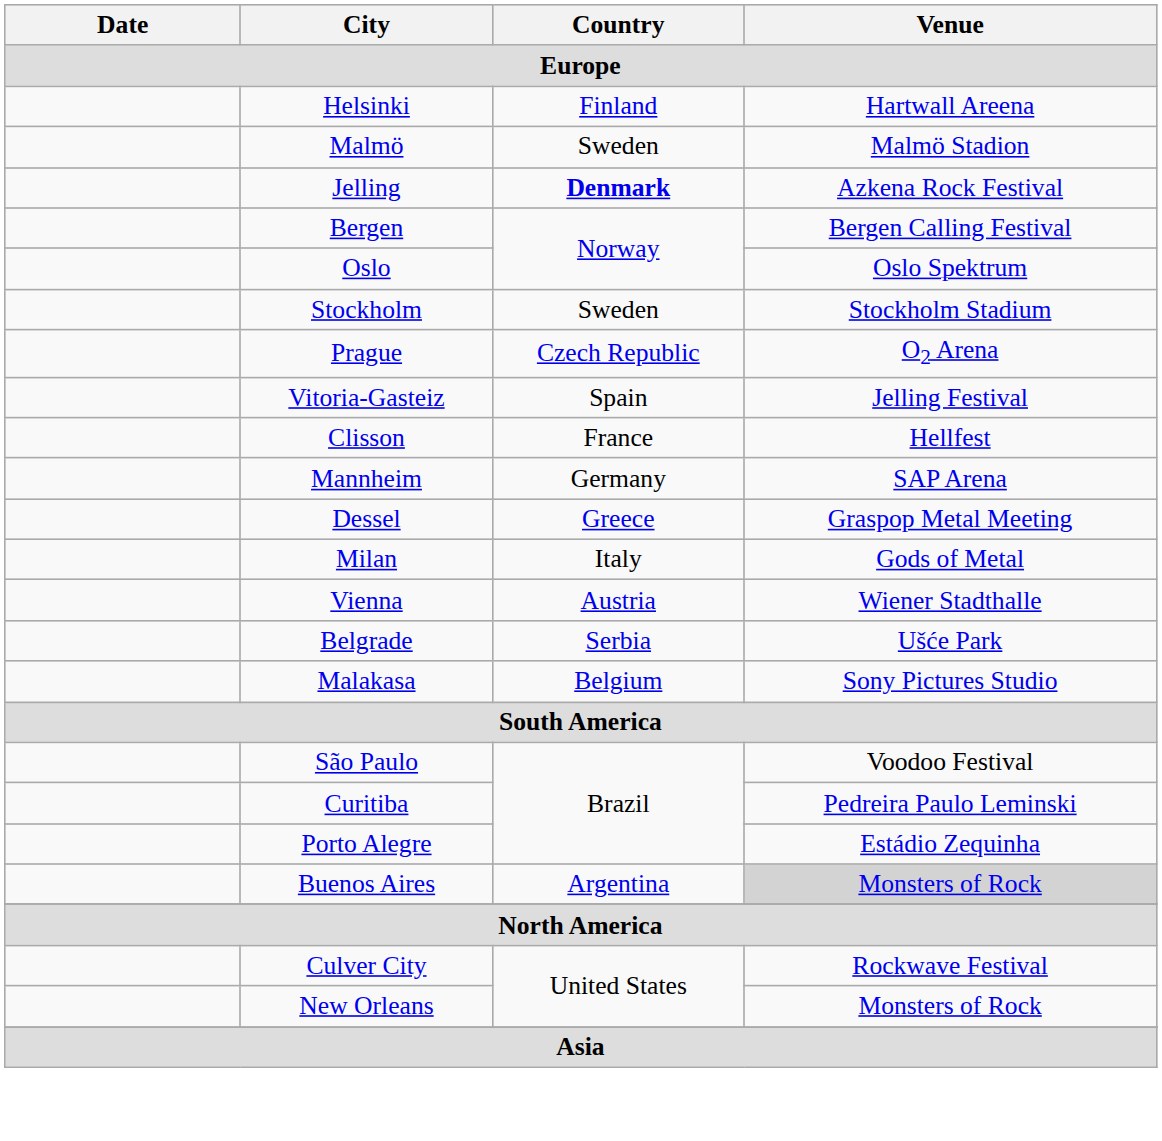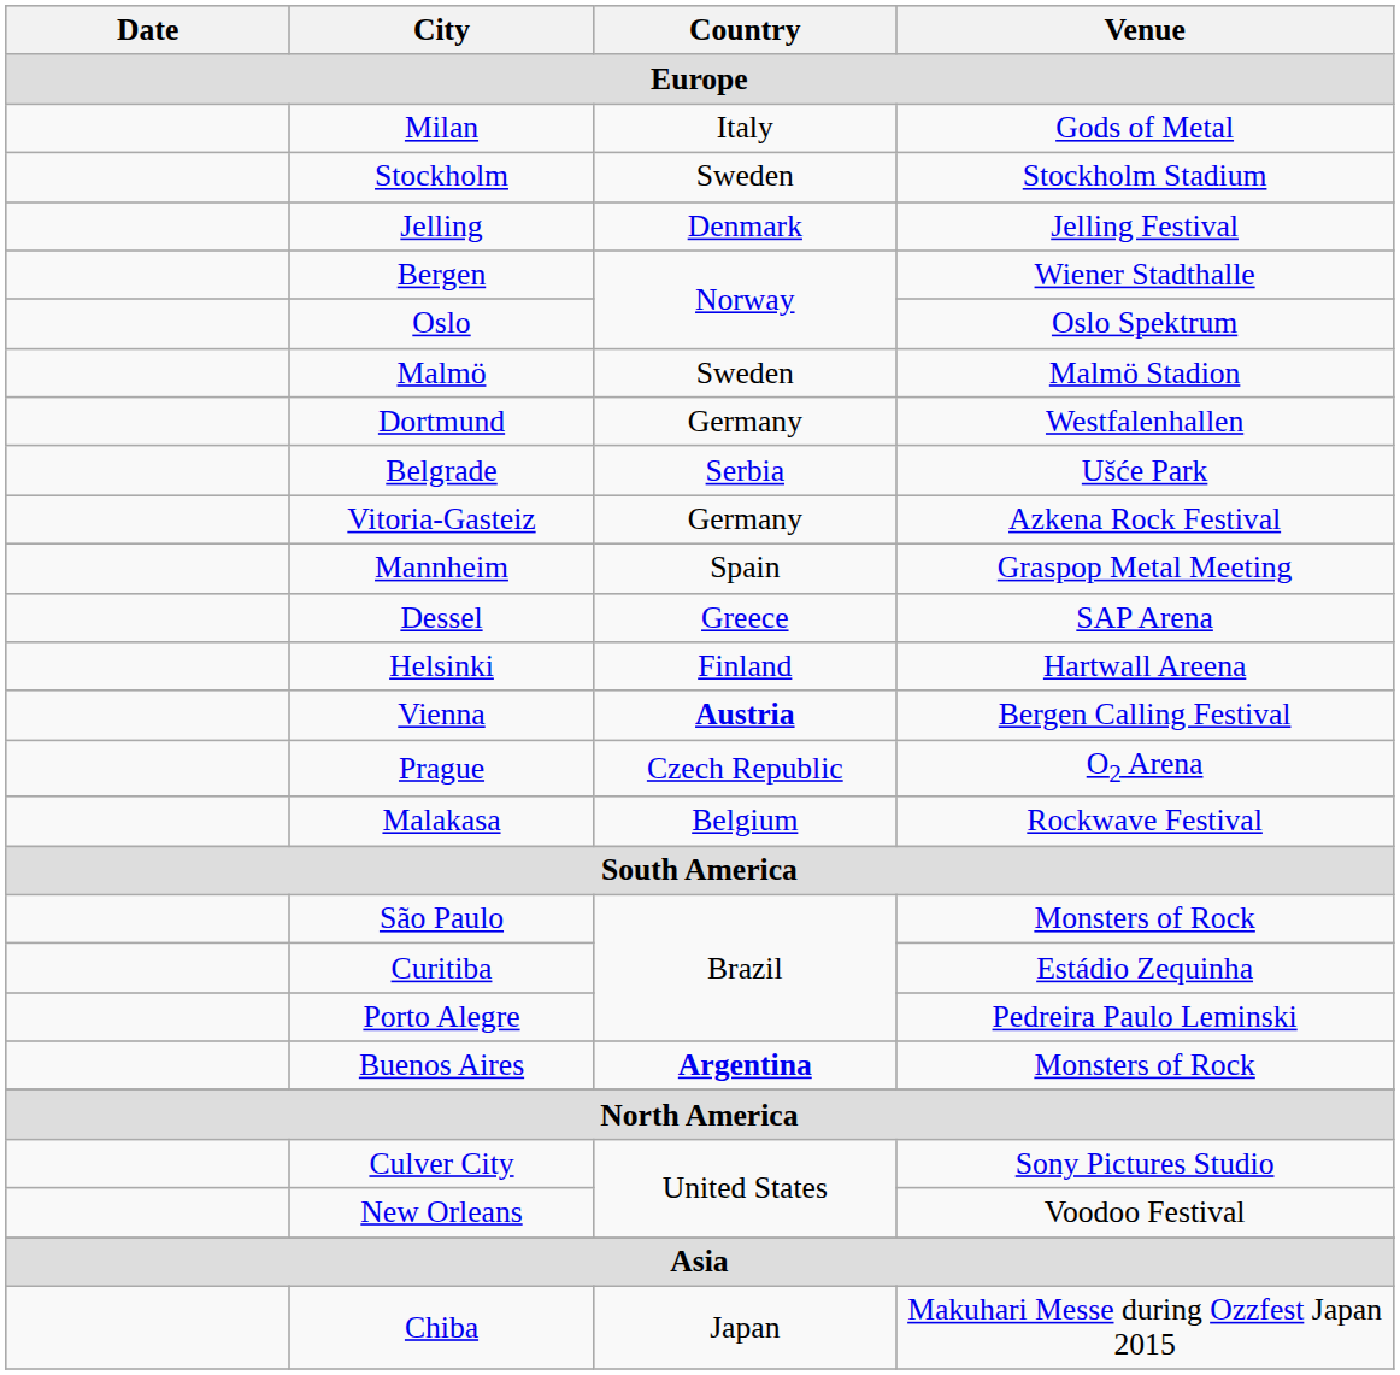rows swapped: Helsinki <-> Milan
rows swapped: Stockholm <-> Malmö
Jelling | Country: bold -> normal
Jelling | Venue: Azkena Rock Festival -> Jelling Festival
Bergen | Venue: Bergen Calling Festival -> Wiener Stadthalle
+ row: Dortmund | Germany | Westfalenhallen
rows swapped: Prague <-> Belgrade
Vitoria-Gasteiz | Country: Spain -> Germany
Vitoria-Gasteiz | Venue: Jelling Festival -> Azkena Rock Festival
- row: Clisson | France | Hellfest
Mannheim | Country: Germany -> Spain
Mannheim | Venue: SAP Arena -> Graspop Metal Meeting
Dessel | Venue: Graspop Metal Meeting -> SAP Arena
Vienna | Country: normal -> bold
Vienna | Venue: Wiener Stadthalle -> Bergen Calling Festival
Malakasa | Venue: Sony Pictures Studio -> Rockwave Festival
São Paulo | Venue: Voodoo Festival -> Monsters of Rock
Curitiba | Venue: Pedreira Paulo Leminski -> Estádio Zequinha
Porto Alegre | Venue: Estádio Zequinha -> Pedreira Paulo Leminski
Buenos Aires | Country: normal -> bold
Buenos Aires | Venue: lightgrey background -> no background
Culver City | Venue: Rockwave Festival -> Sony Pictures Studio
New Orleans | Venue: Monsters of Rock -> Voodoo Festival
+ row: Chiba | Japan | Makuhari Messe during Ozzfest Japan 2015
